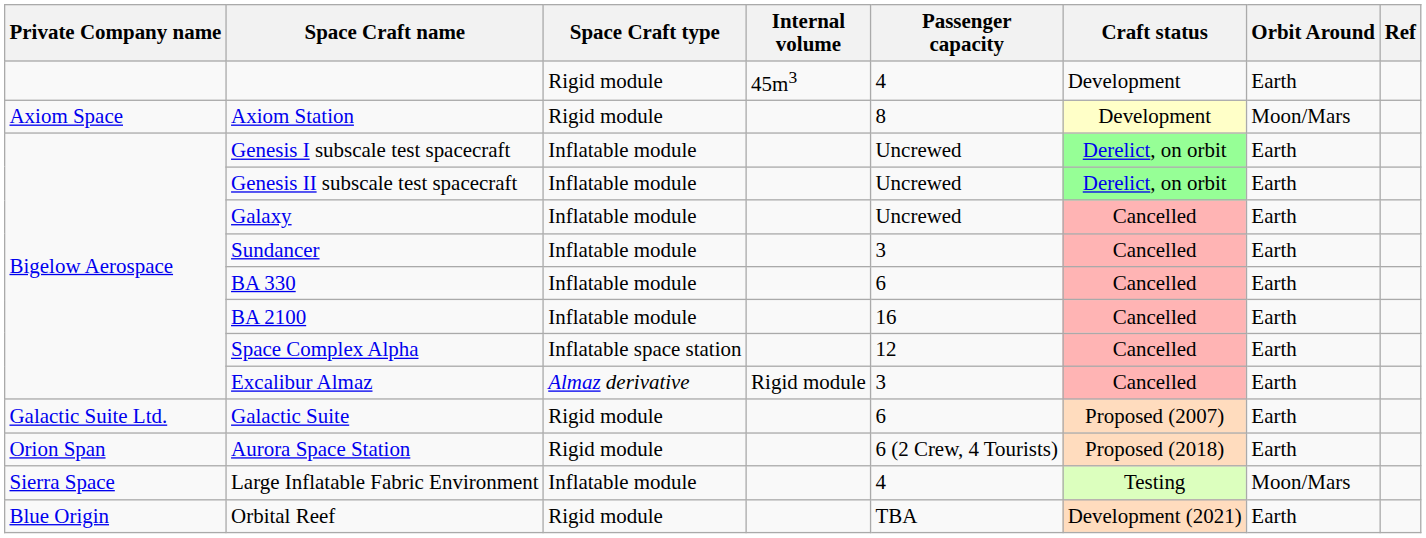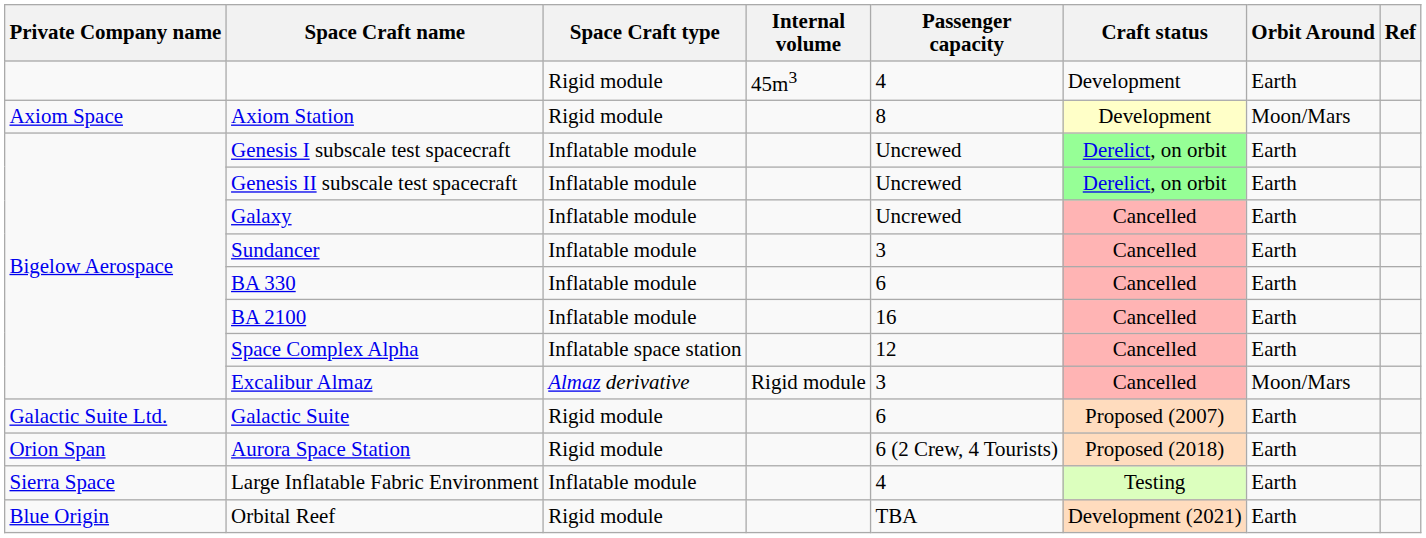Excalibur Almaz | Orbit Around: Earth -> Moon/Mars
Large Inflatable Fabric Environment | Orbit Around: Moon/Mars -> Earth
